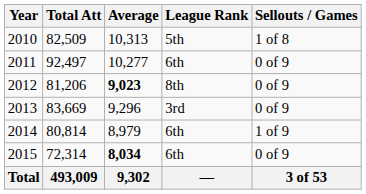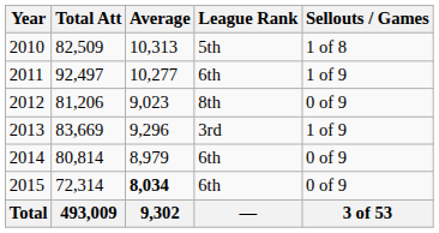2011 | Sellouts / Games: 0 of 9 -> 1 of 9
2012 | Average: bold -> normal
2013 | Sellouts / Games: 0 of 9 -> 1 of 9
2014 | Sellouts / Games: 1 of 9 -> 0 of 9
